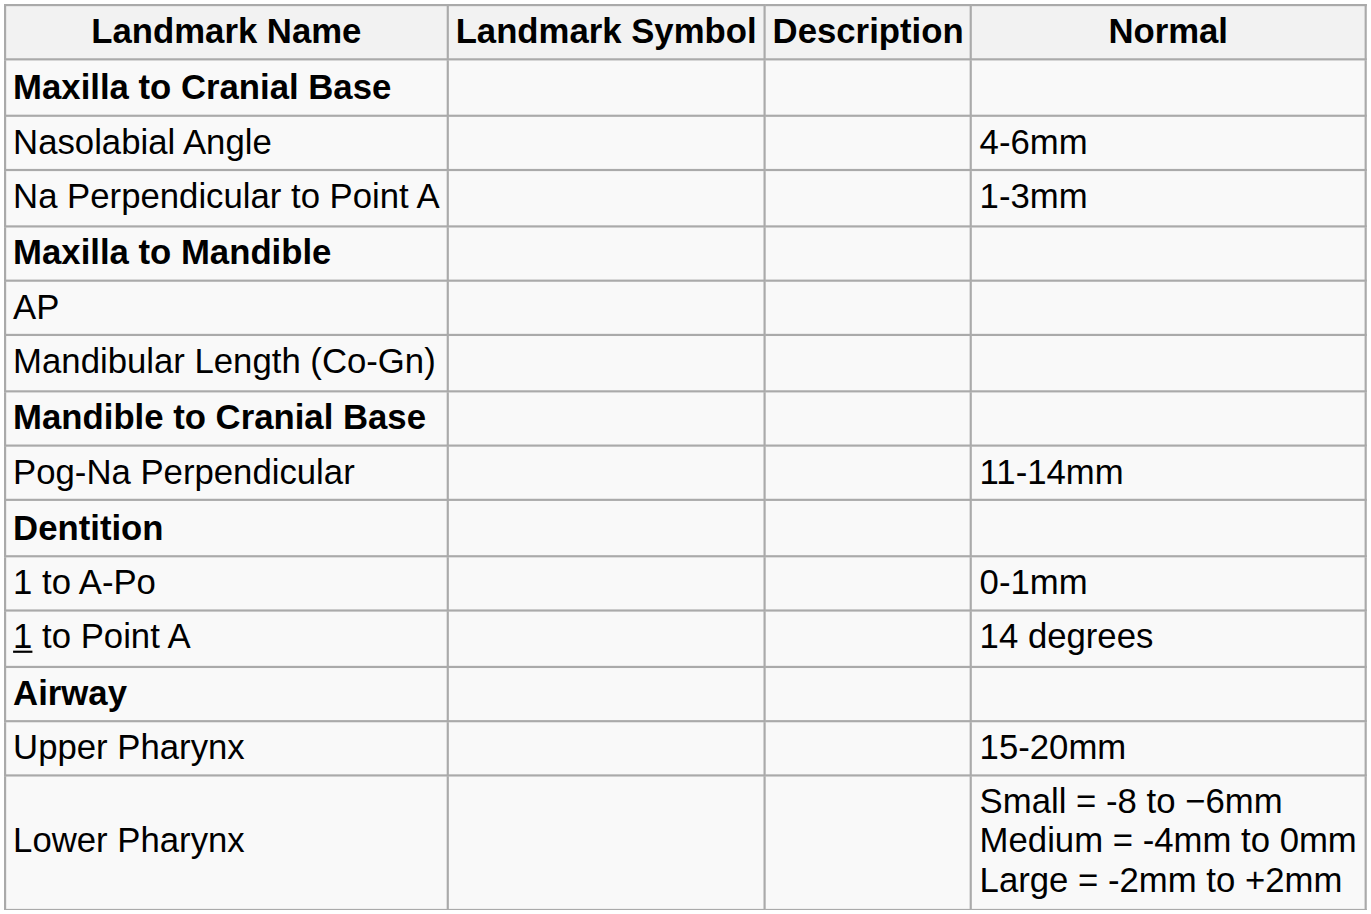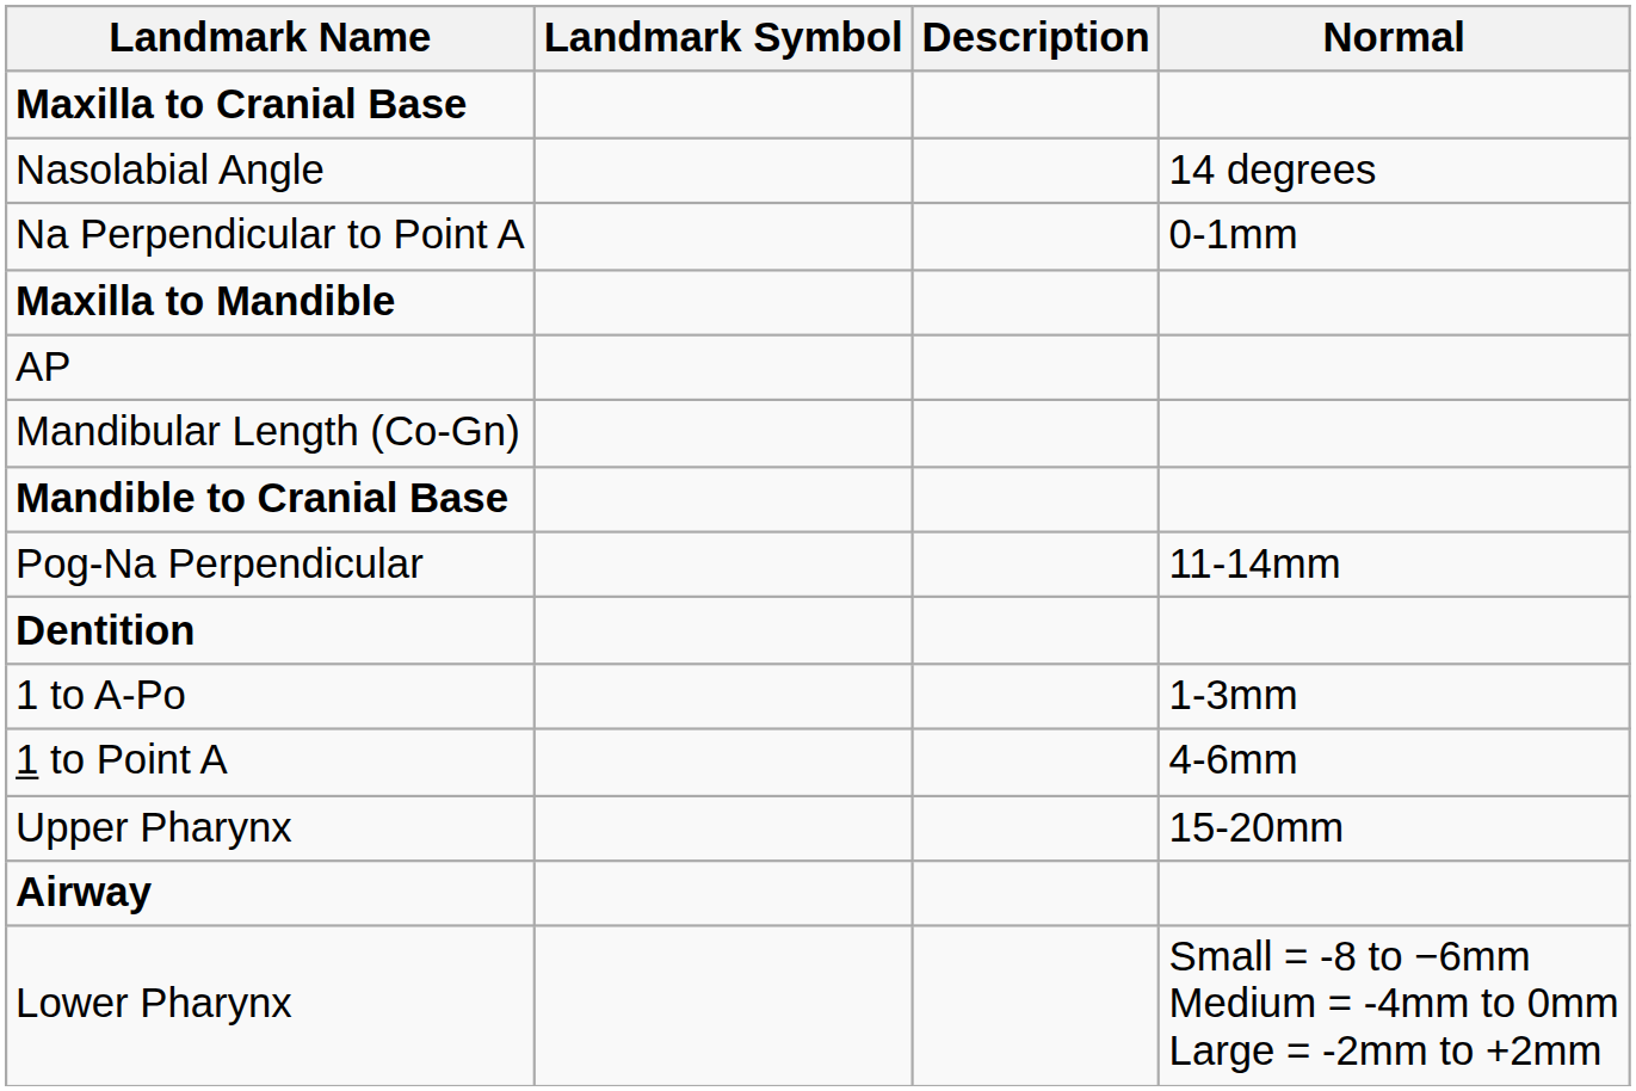Nasolabial Angle | Normal: 4-6mm -> 14 degrees
Na Perpendicular to Point A | Normal: 1-3mm -> 0-1mm
1 to A-Po | Normal: 0-1mm -> 1-3mm
1 to Point A | Normal: 14 degrees -> 4-6mm
rows swapped: Airway <-> Upper Pharynx
